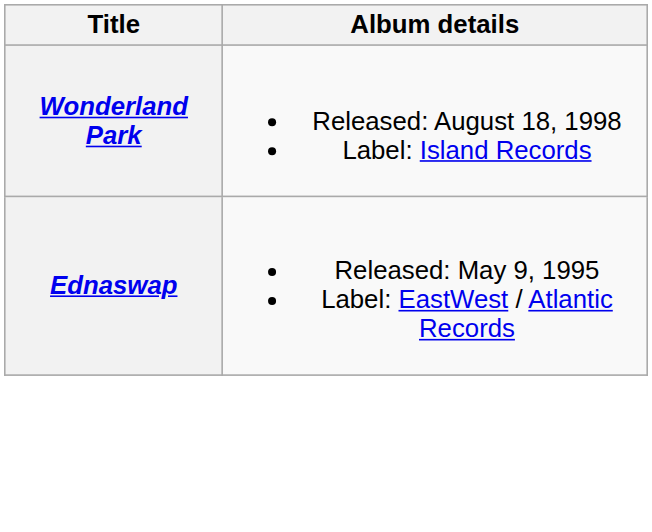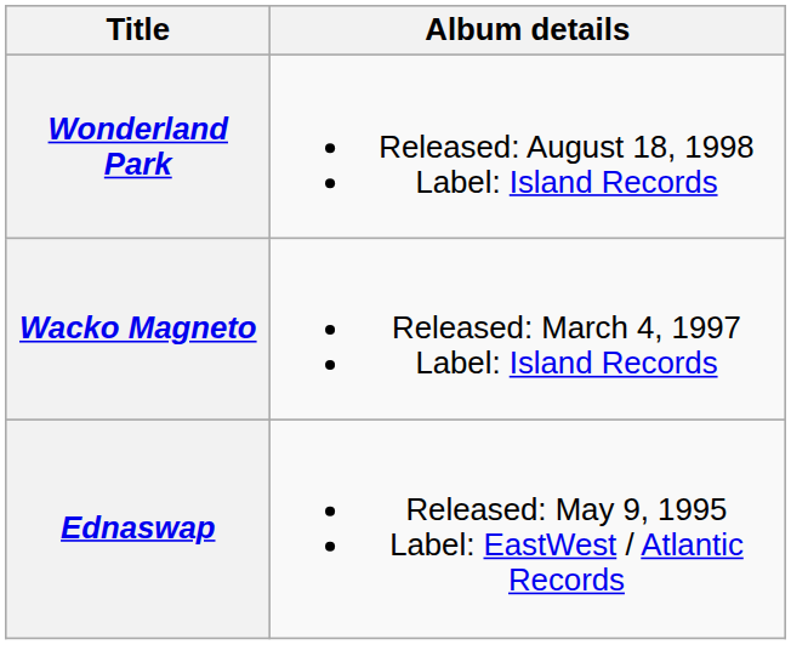+ row: Wacko Magneto | Released: March 4, 1997 Label: Island Records
